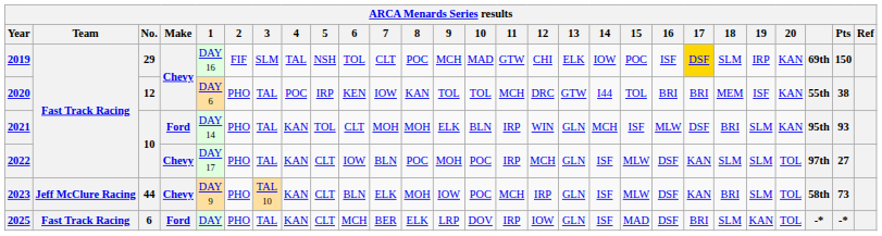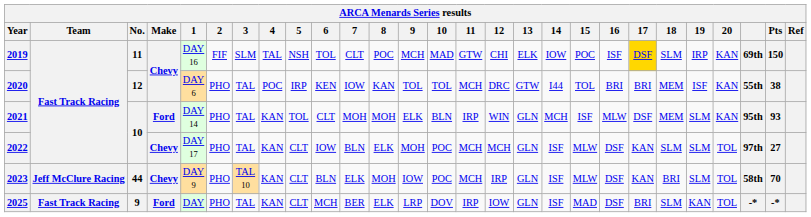2019 | No.: 29 -> 11
2021 | 18: BRI -> MEM
2022 | 8: POC -> ELK
2022 | 11: IRP -> MCH
2023 | Pts: 73 -> 70
2025 | No.: 6 -> 9
